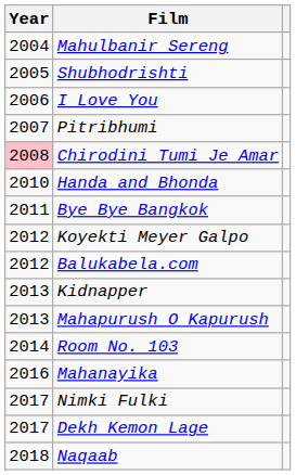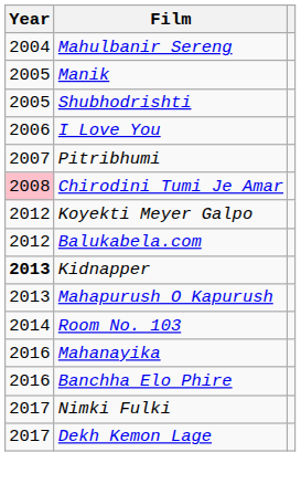+ row: 2005 | Manik
- row: 2010 | Handa and Bhonda
- row: 2011 | Bye Bye Bangkok
Kidnapper | Year: normal -> bold
+ row: 2016 | Banchha Elo Phire
- row: 2018 | Naqaab
